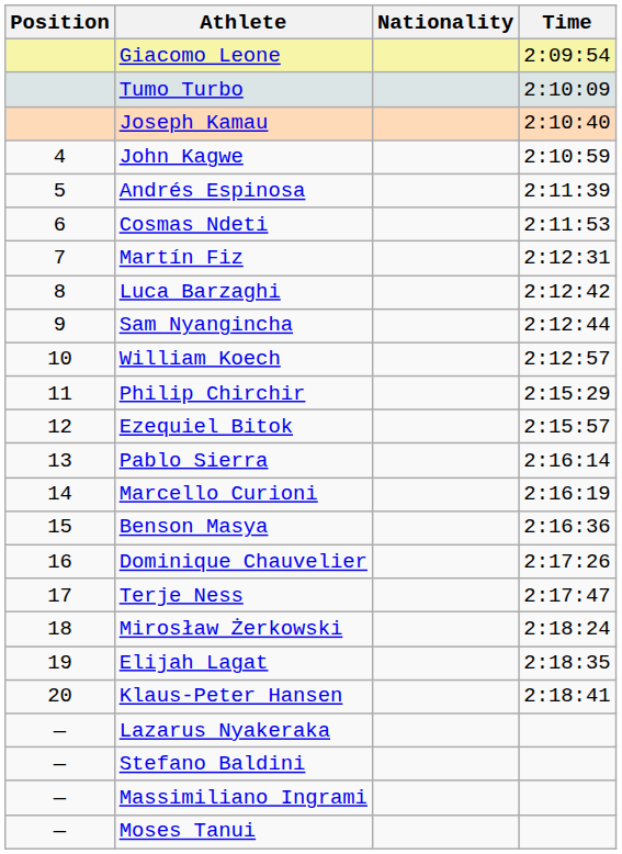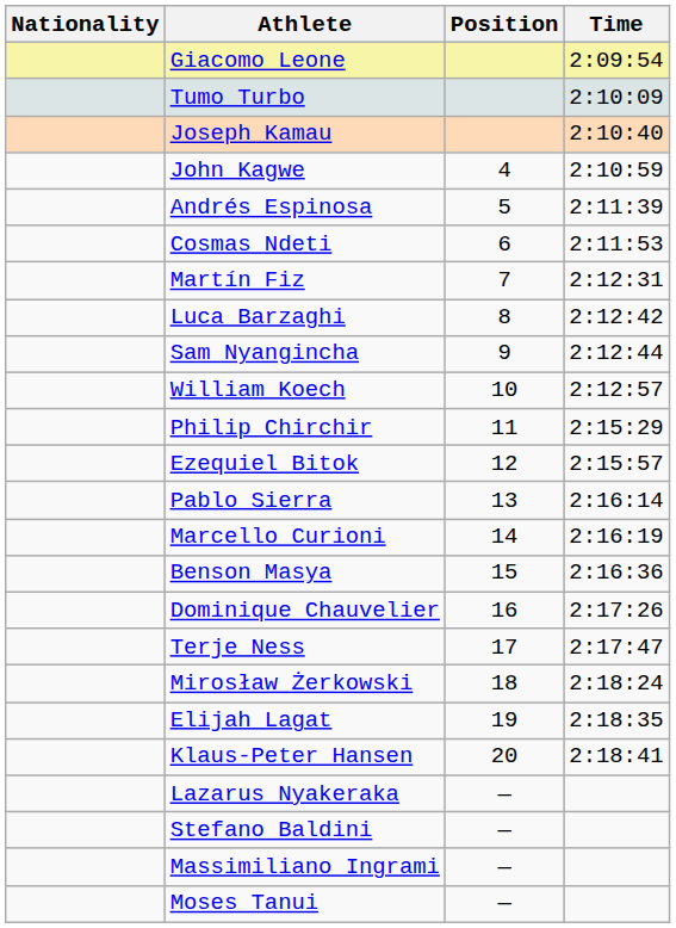columns swapped: Position <-> Nationality
